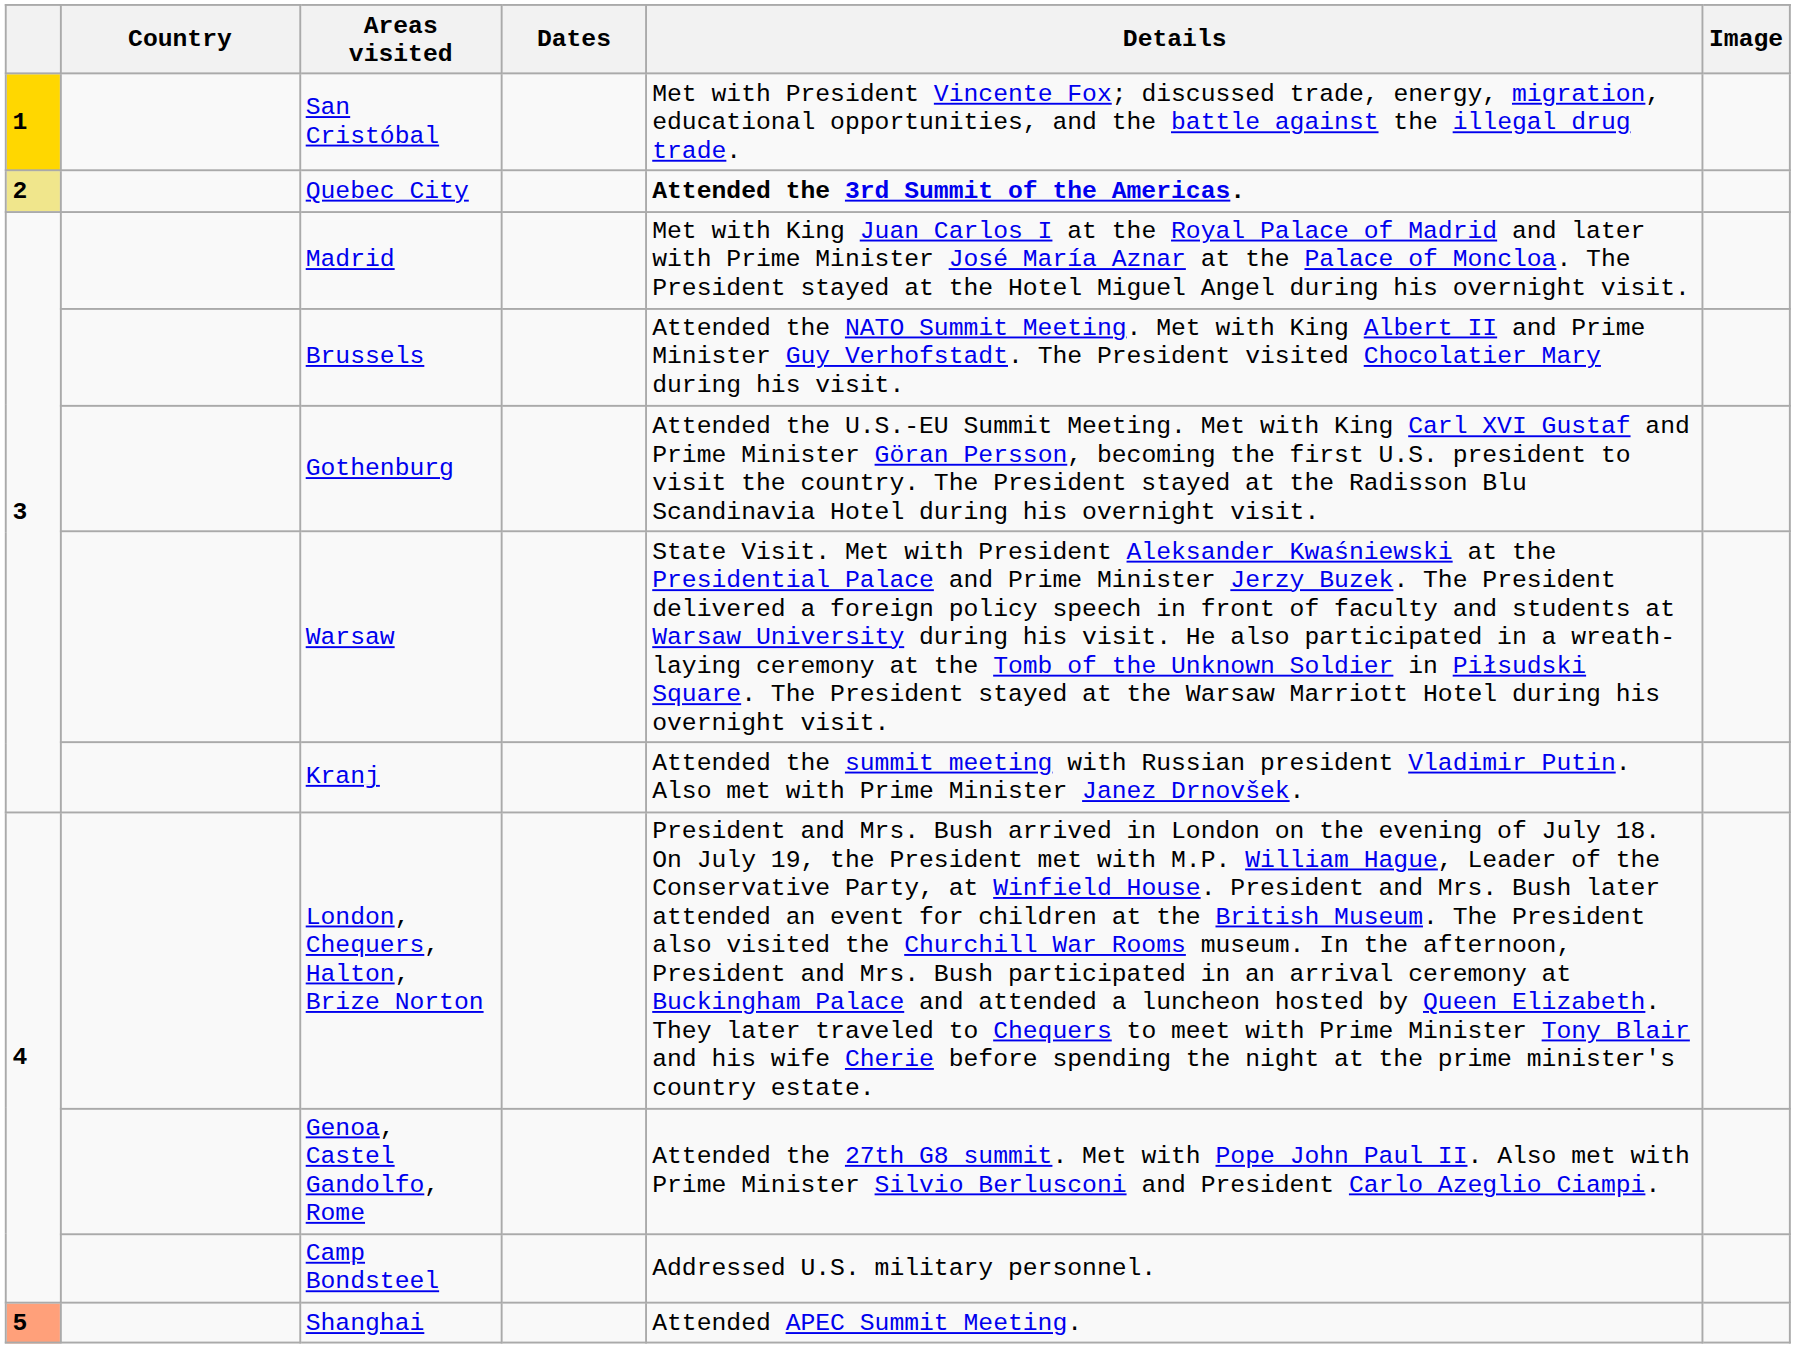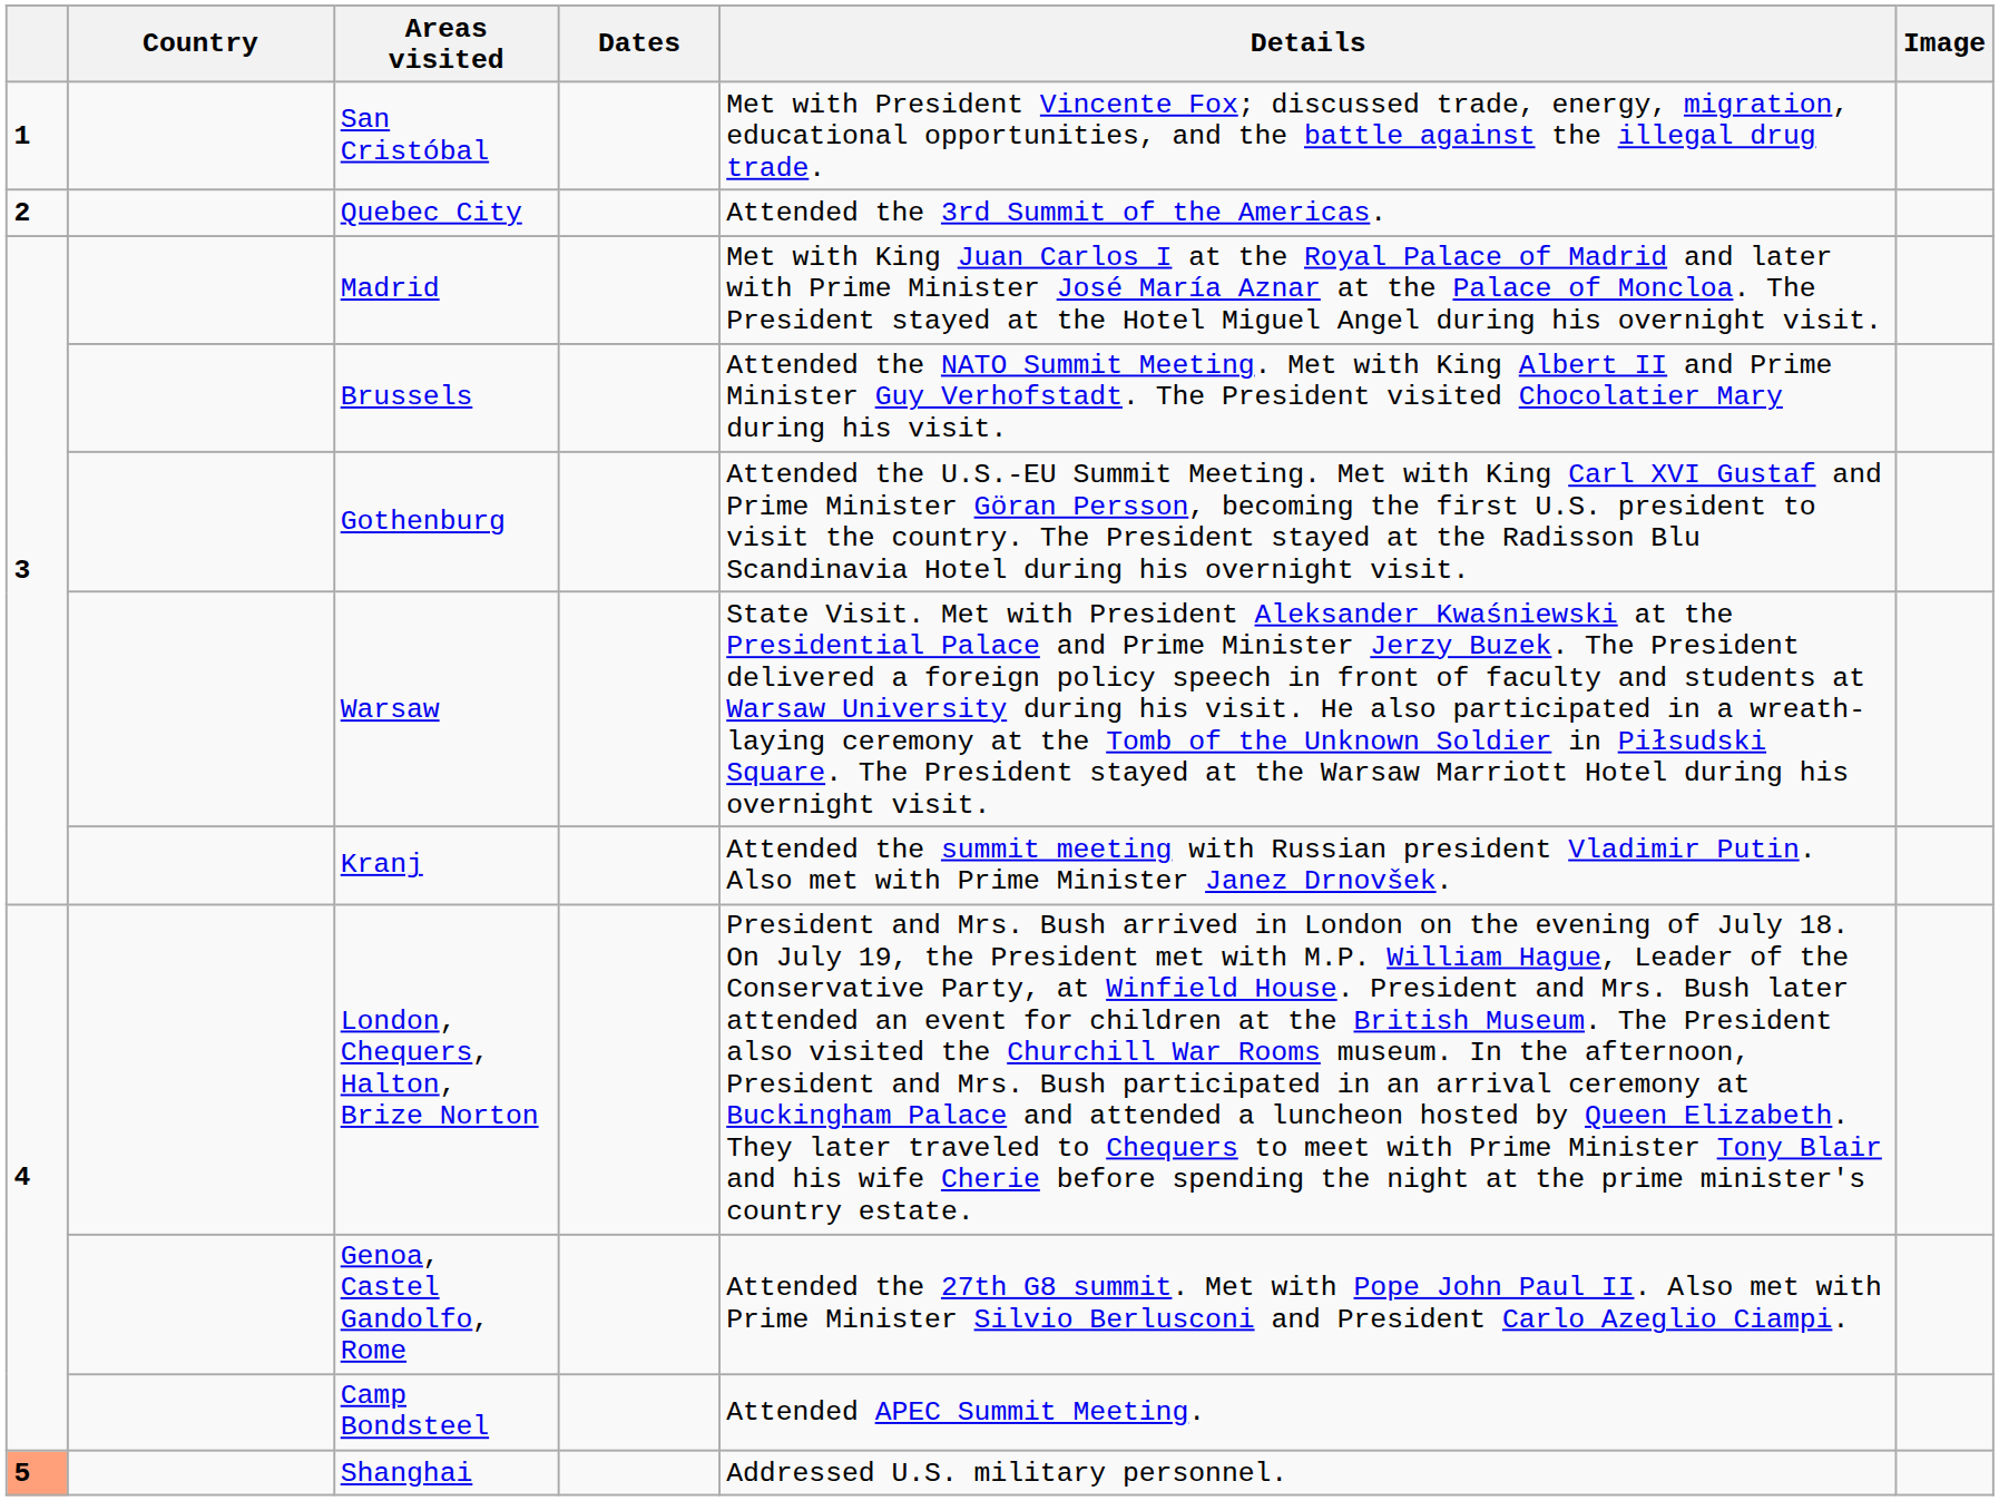San Cristóbal | column 1: gold background -> no background
Quebec City | column 1: khaki background -> no background
Quebec City | Details: bold -> normal
Camp Bondsteel | Details: Addressed U.S. military personnel. -> Attended APEC Summit Meeting.
Shanghai | Details: Attended APEC Summit Meeting. -> Addressed U.S. military personnel.
